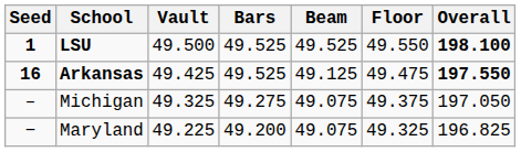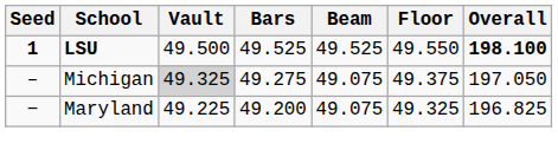- row: 16 | Arkansas | 49.425 | 49.525 | 49.125 | 49.475 | 197.550
Michigan | Vault: no background -> lightgrey background
